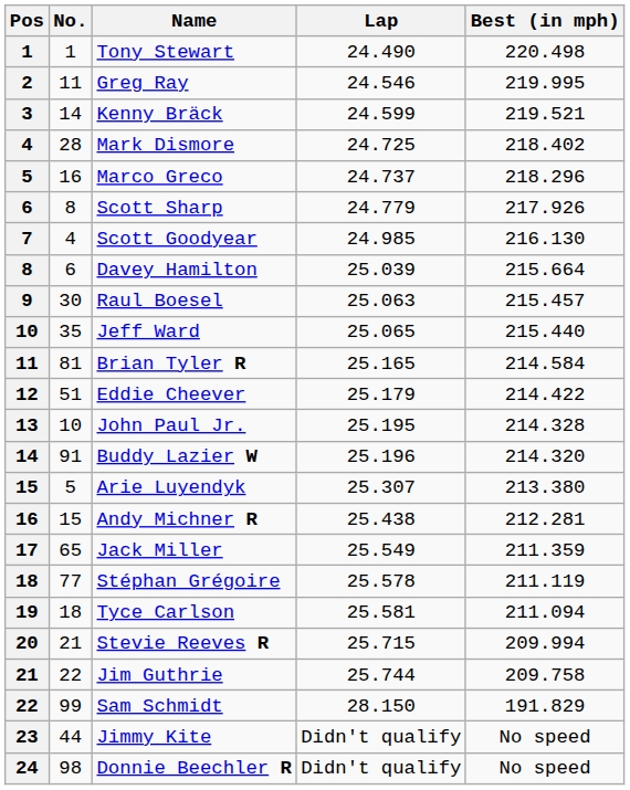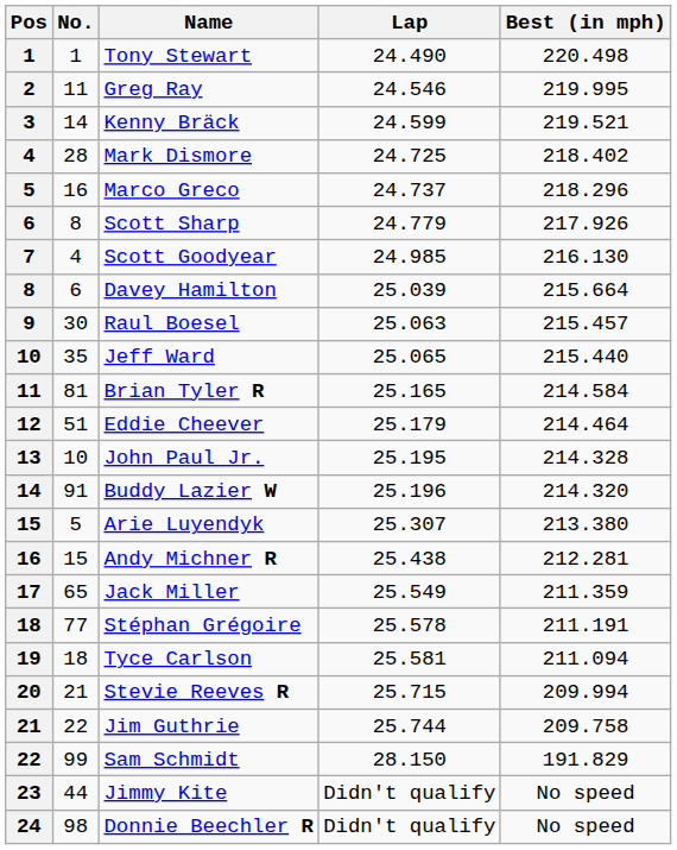Eddie Cheever | Best (in mph): 214.422 -> 214.464
Stéphan Grégoire | Best (in mph): 211.119 -> 211.191
